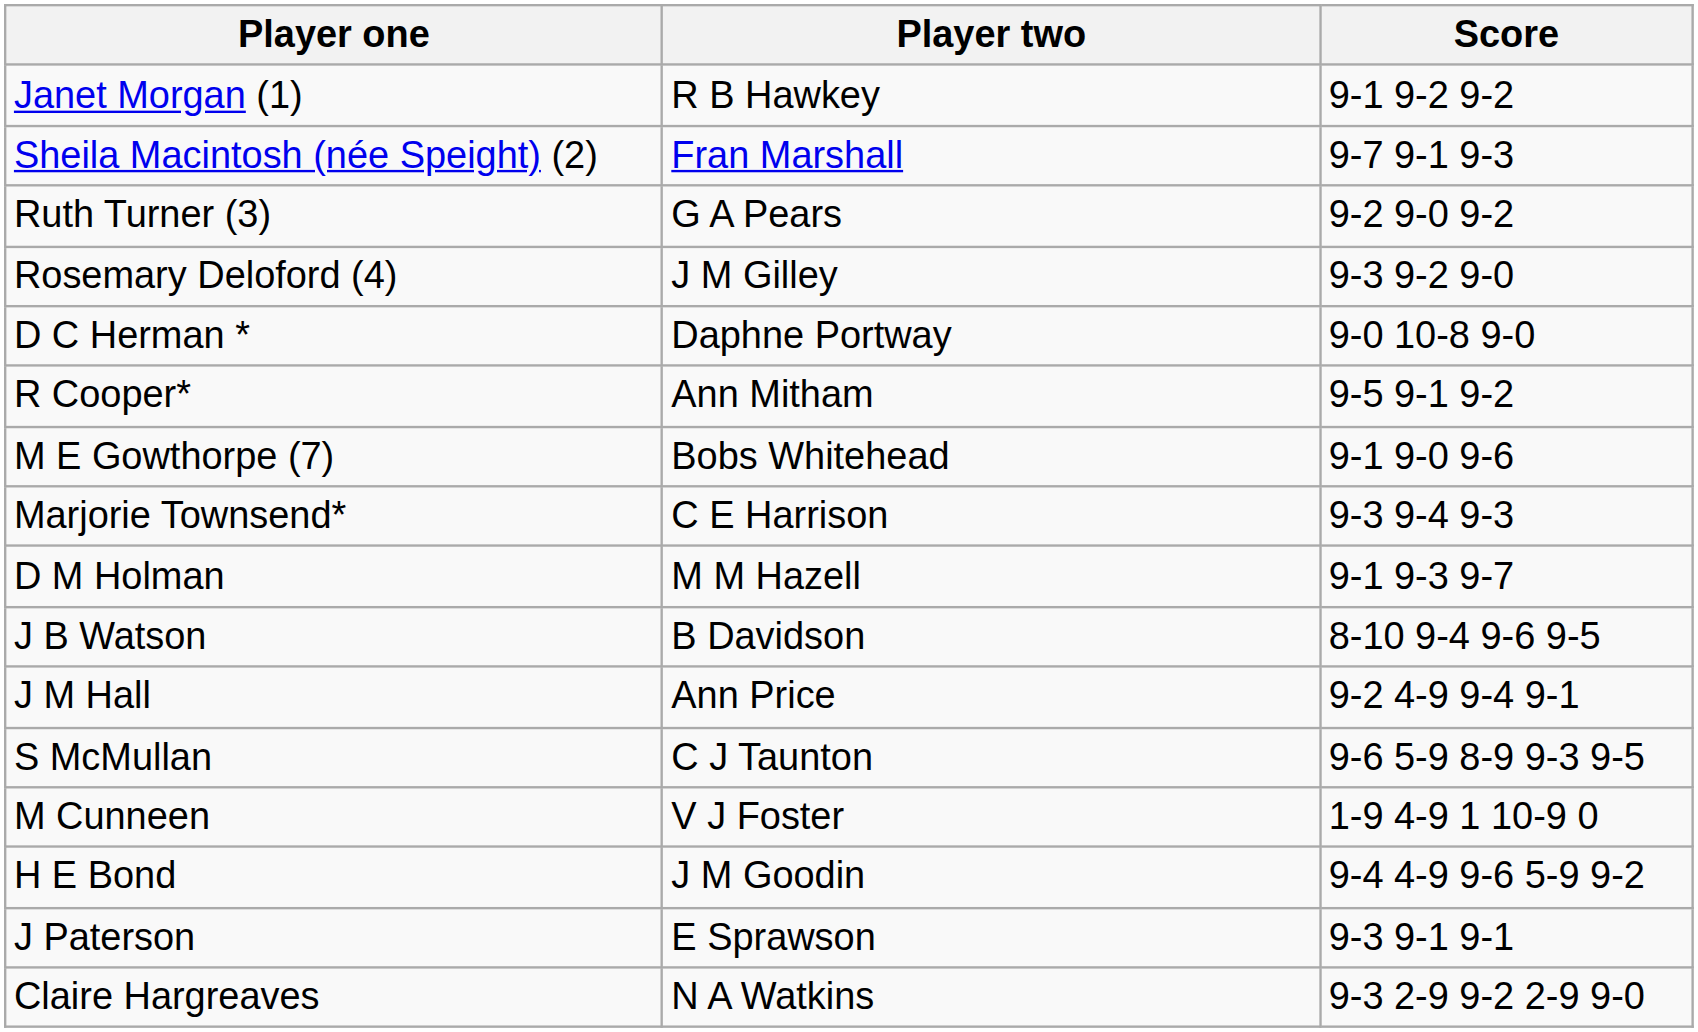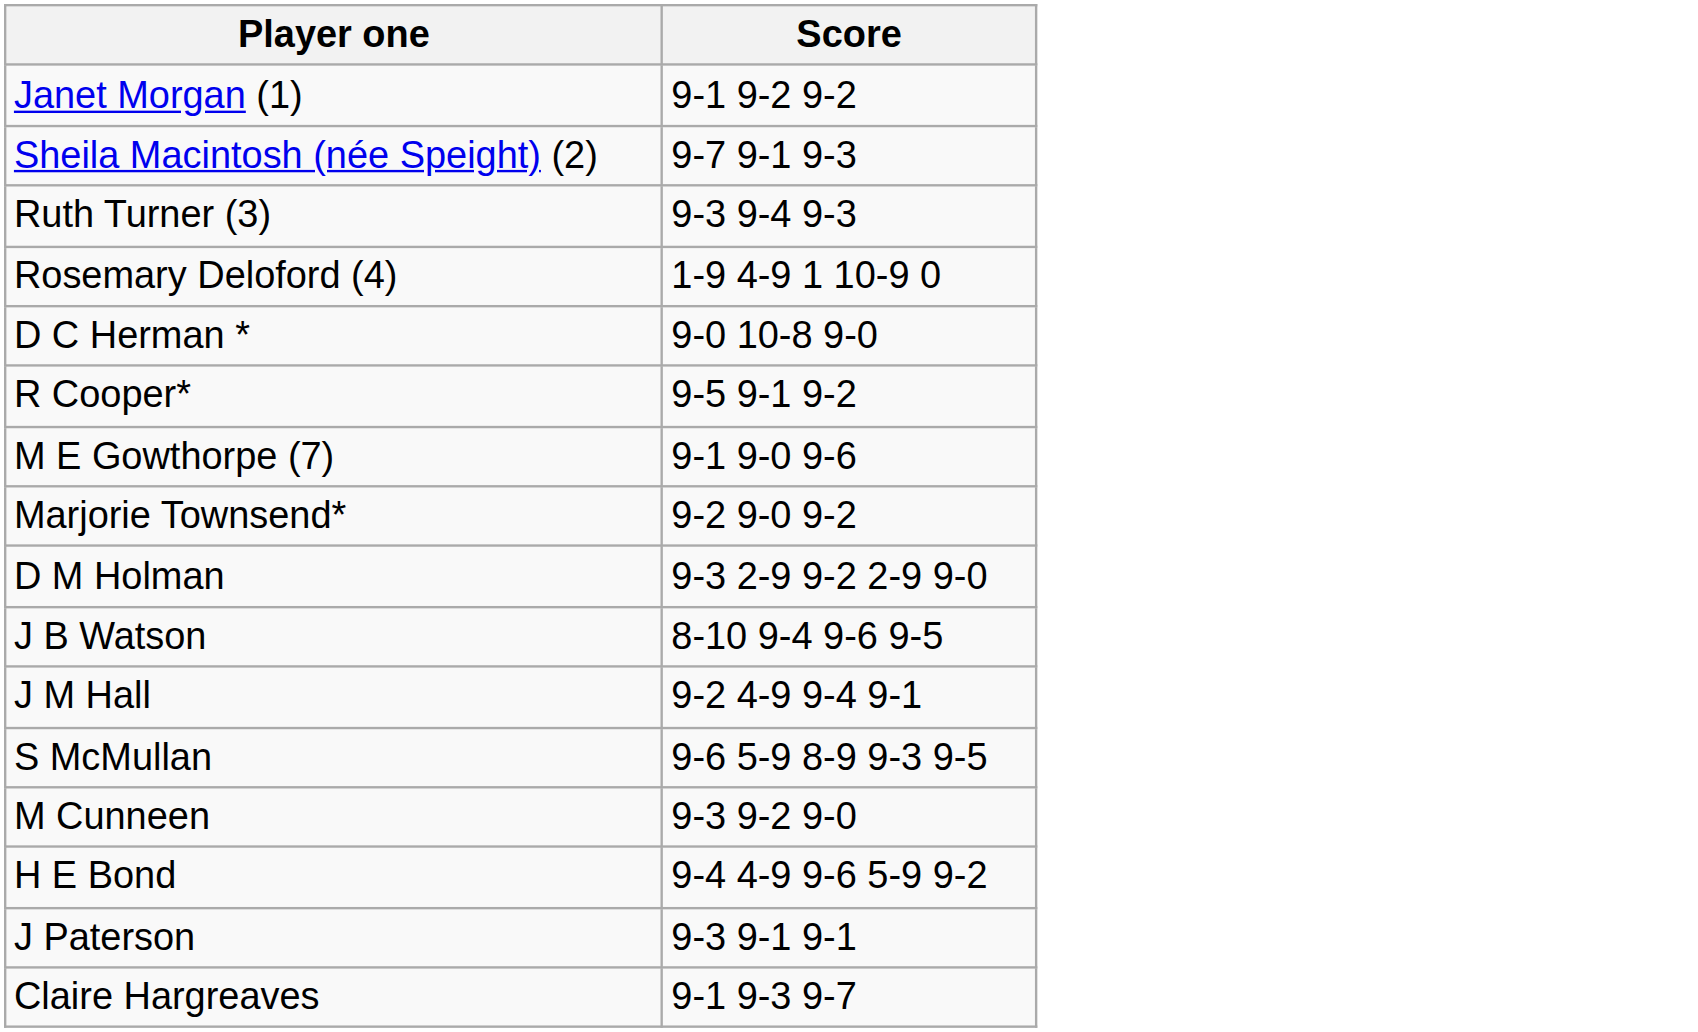- column: Player two | R B Hawkey | Fran Marshall | G A Pears | J M Gilley | Daphne Portway | Ann Mitham | Bobs Whitehead | C E Harrison | M M Hazell | B Davidson | Ann Price | C J Taunton | V J Foster | J M Goodin | E Sprawson | N A Watkins
Ruth Turner (3) | Score: 9-2 9-0 9-2 -> 9-3 9-4 9-3
Rosemary Deloford (4) | Score: 9-3 9-2 9-0 -> 1-9 4-9 1 10-9 0
Marjorie Townsend* | Score: 9-3 9-4 9-3 -> 9-2 9-0 9-2
D M Holman | Score: 9-1 9-3 9-7 -> 9-3 2-9 9-2 2-9 9-0
M Cunneen | Score: 1-9 4-9 1 10-9 0 -> 9-3 9-2 9-0
Claire Hargreaves | Score: 9-3 2-9 9-2 2-9 9-0 -> 9-1 9-3 9-7
